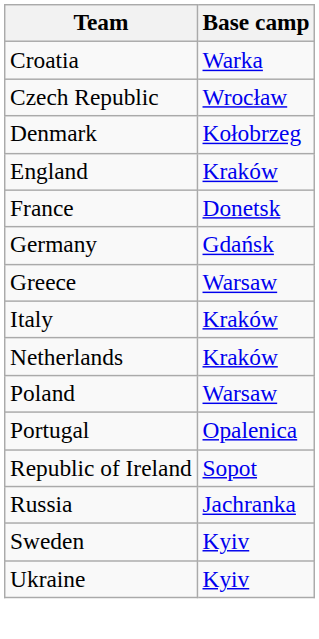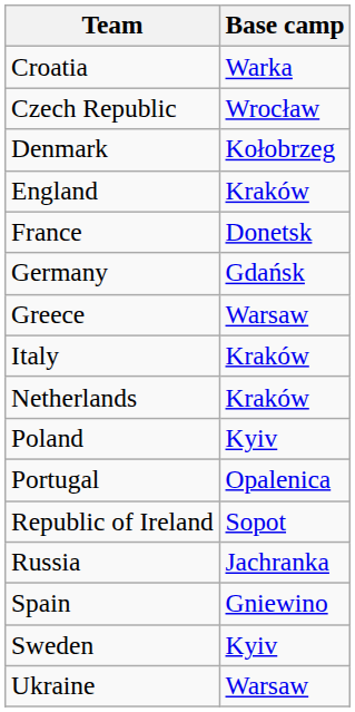Poland | Base camp: Warsaw -> Kyiv
+ row: Spain | Gniewino
Ukraine | Base camp: Kyiv -> Warsaw
